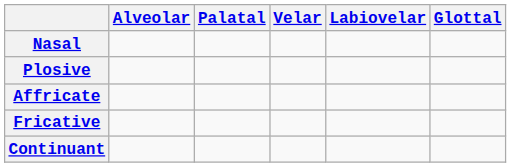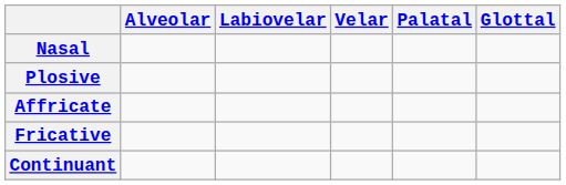columns swapped: Palatal <-> Labiovelar
